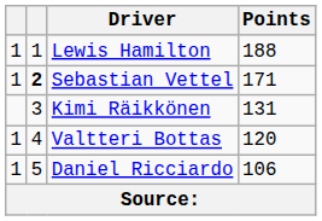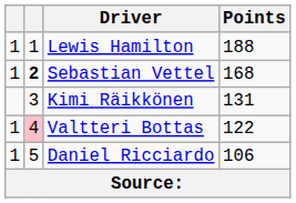Sebastian Vettel | Points: 171 -> 168
Valtteri Bottas | column 2: no background -> pink background
Valtteri Bottas | Points: 120 -> 122
